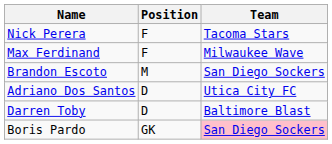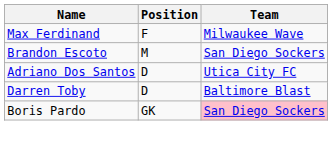- row: Nick Perera | F | Tacoma Stars
